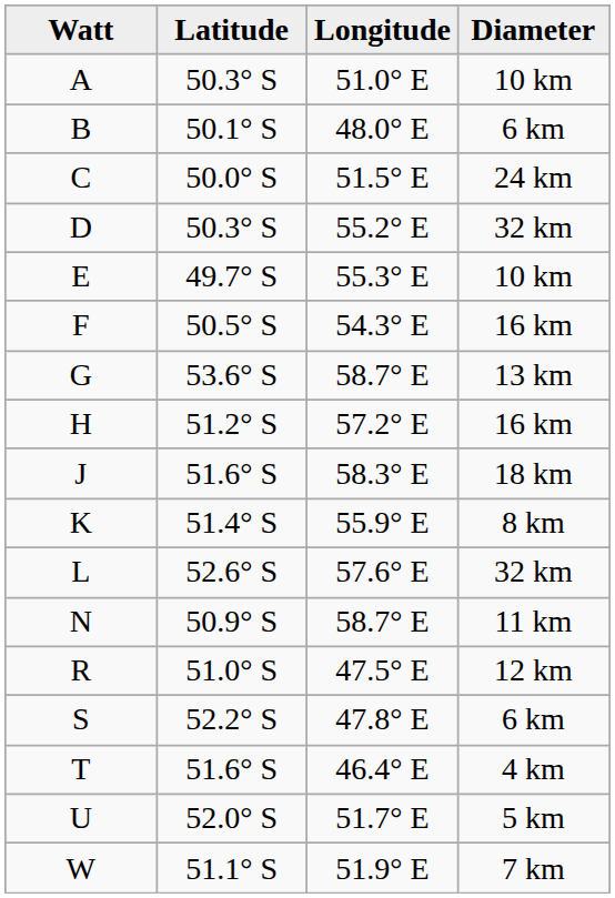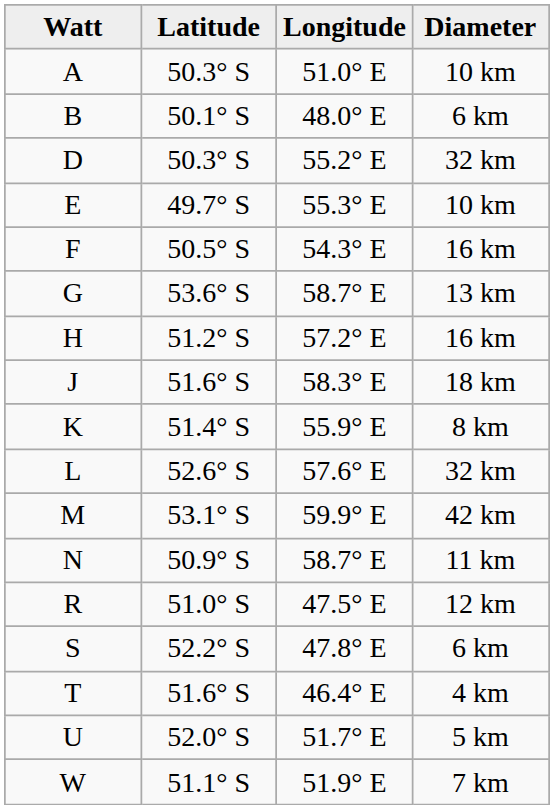- row: C | 50.0° S | 51.5° E | 24 km
+ row: M | 53.1° S | 59.9° E | 42 km
